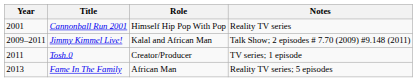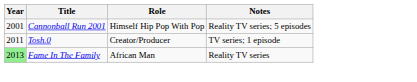Cannonball Run 2001 | Notes: Reality TV series -> Reality TV series; 5 episodes
- row: 2009–2011 | Jimmy Kimmel Live! | Kalal and African Man | Talk Show; 2 episodes # 7.70 (2009) #9.148 (2011)
Fame In The Family | Year: no background -> lightgreen background
Fame In The Family | Notes: Reality TV series; 5 episodes -> Reality TV series
